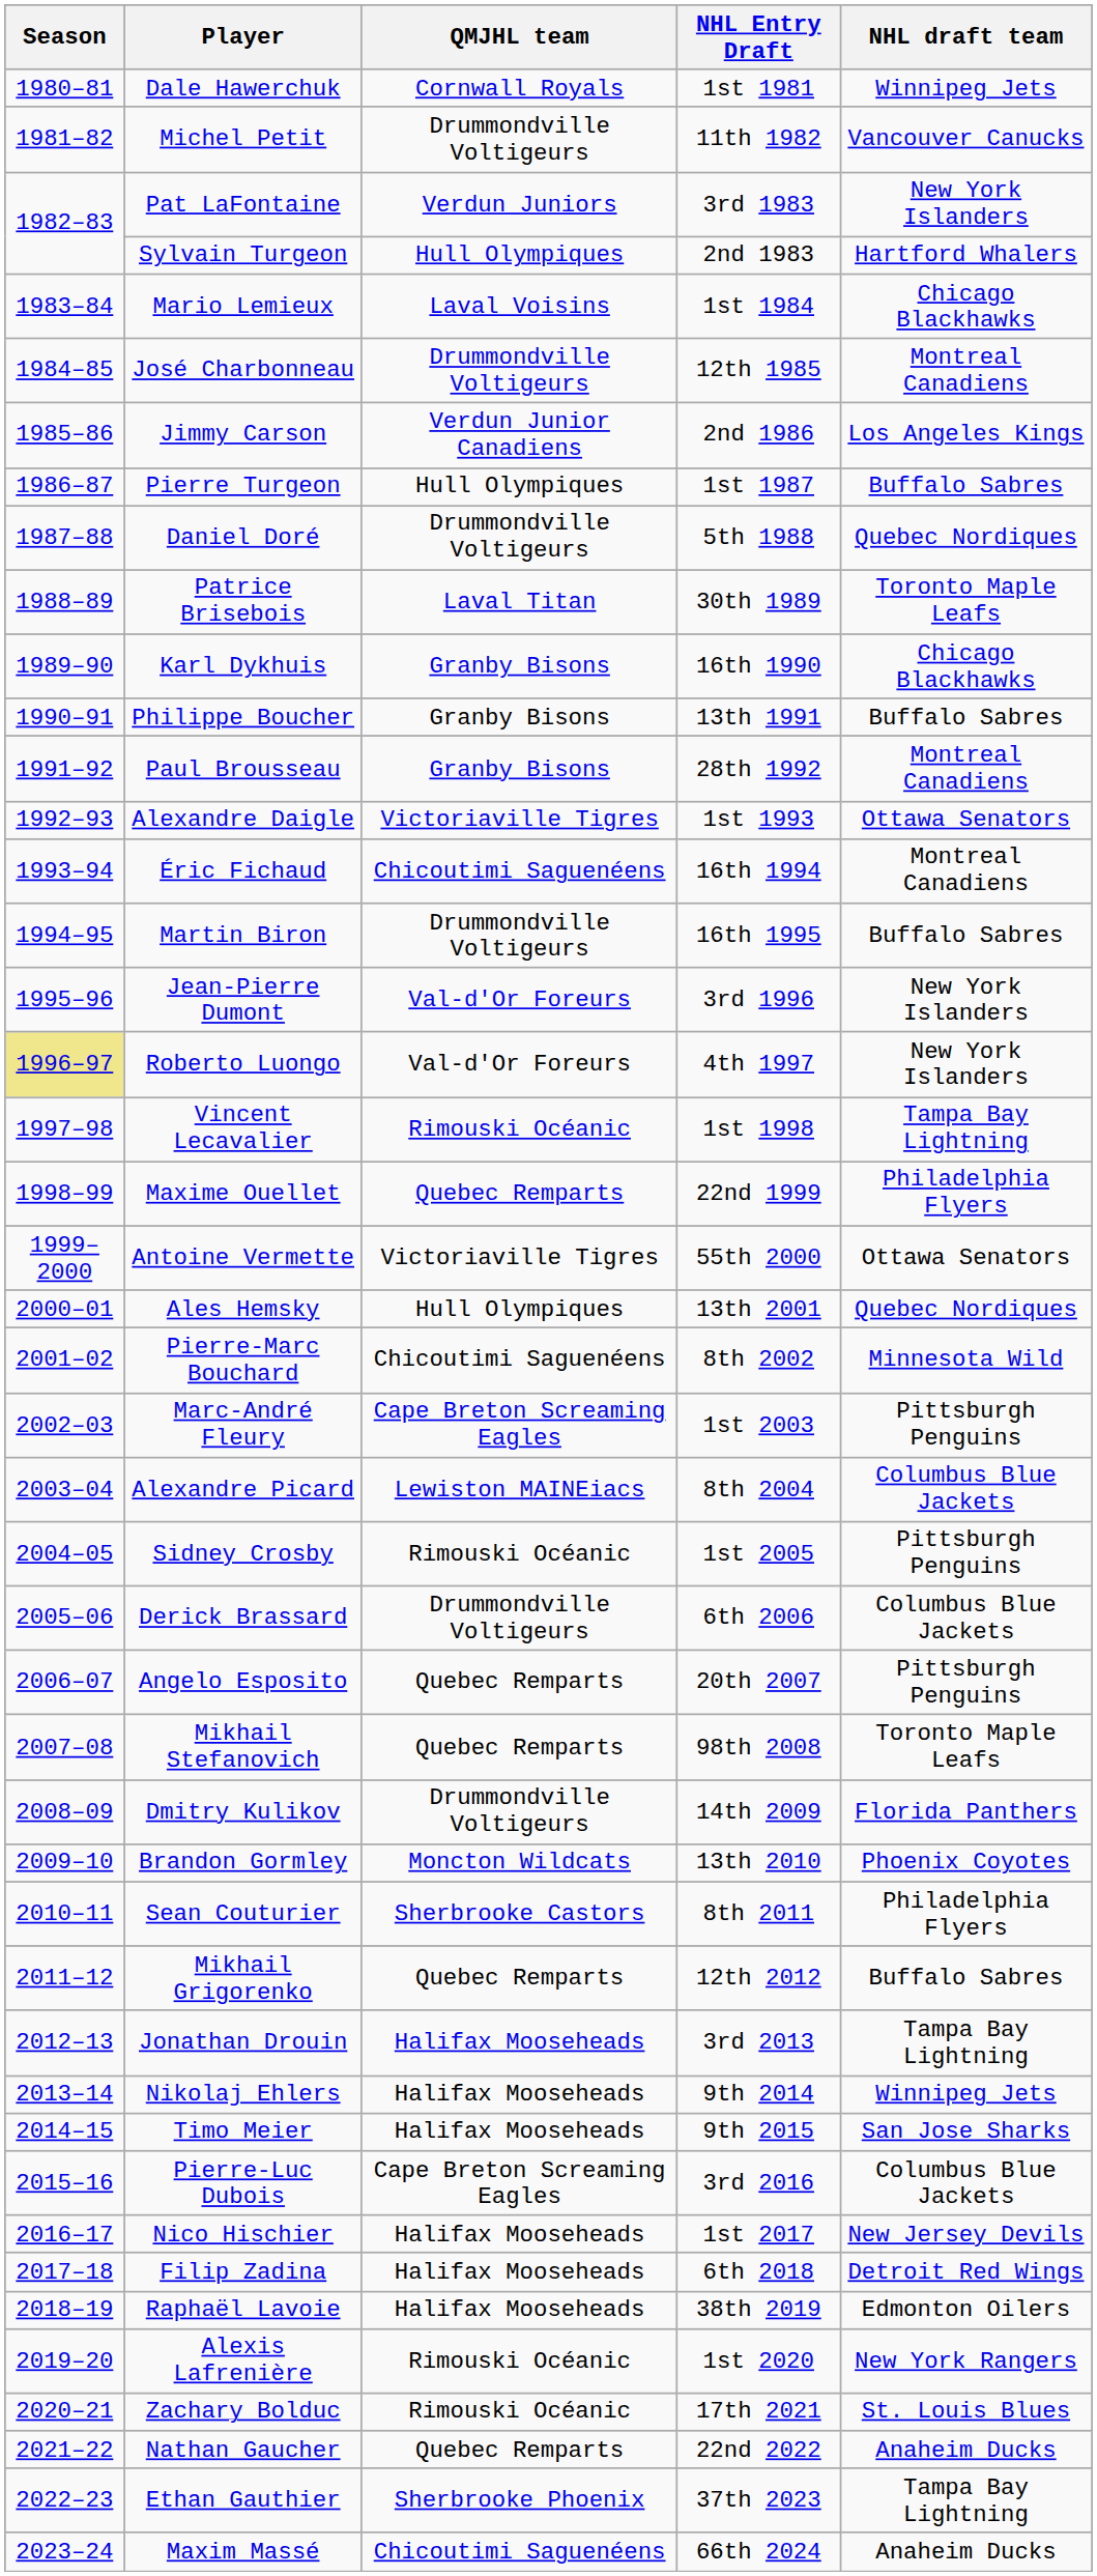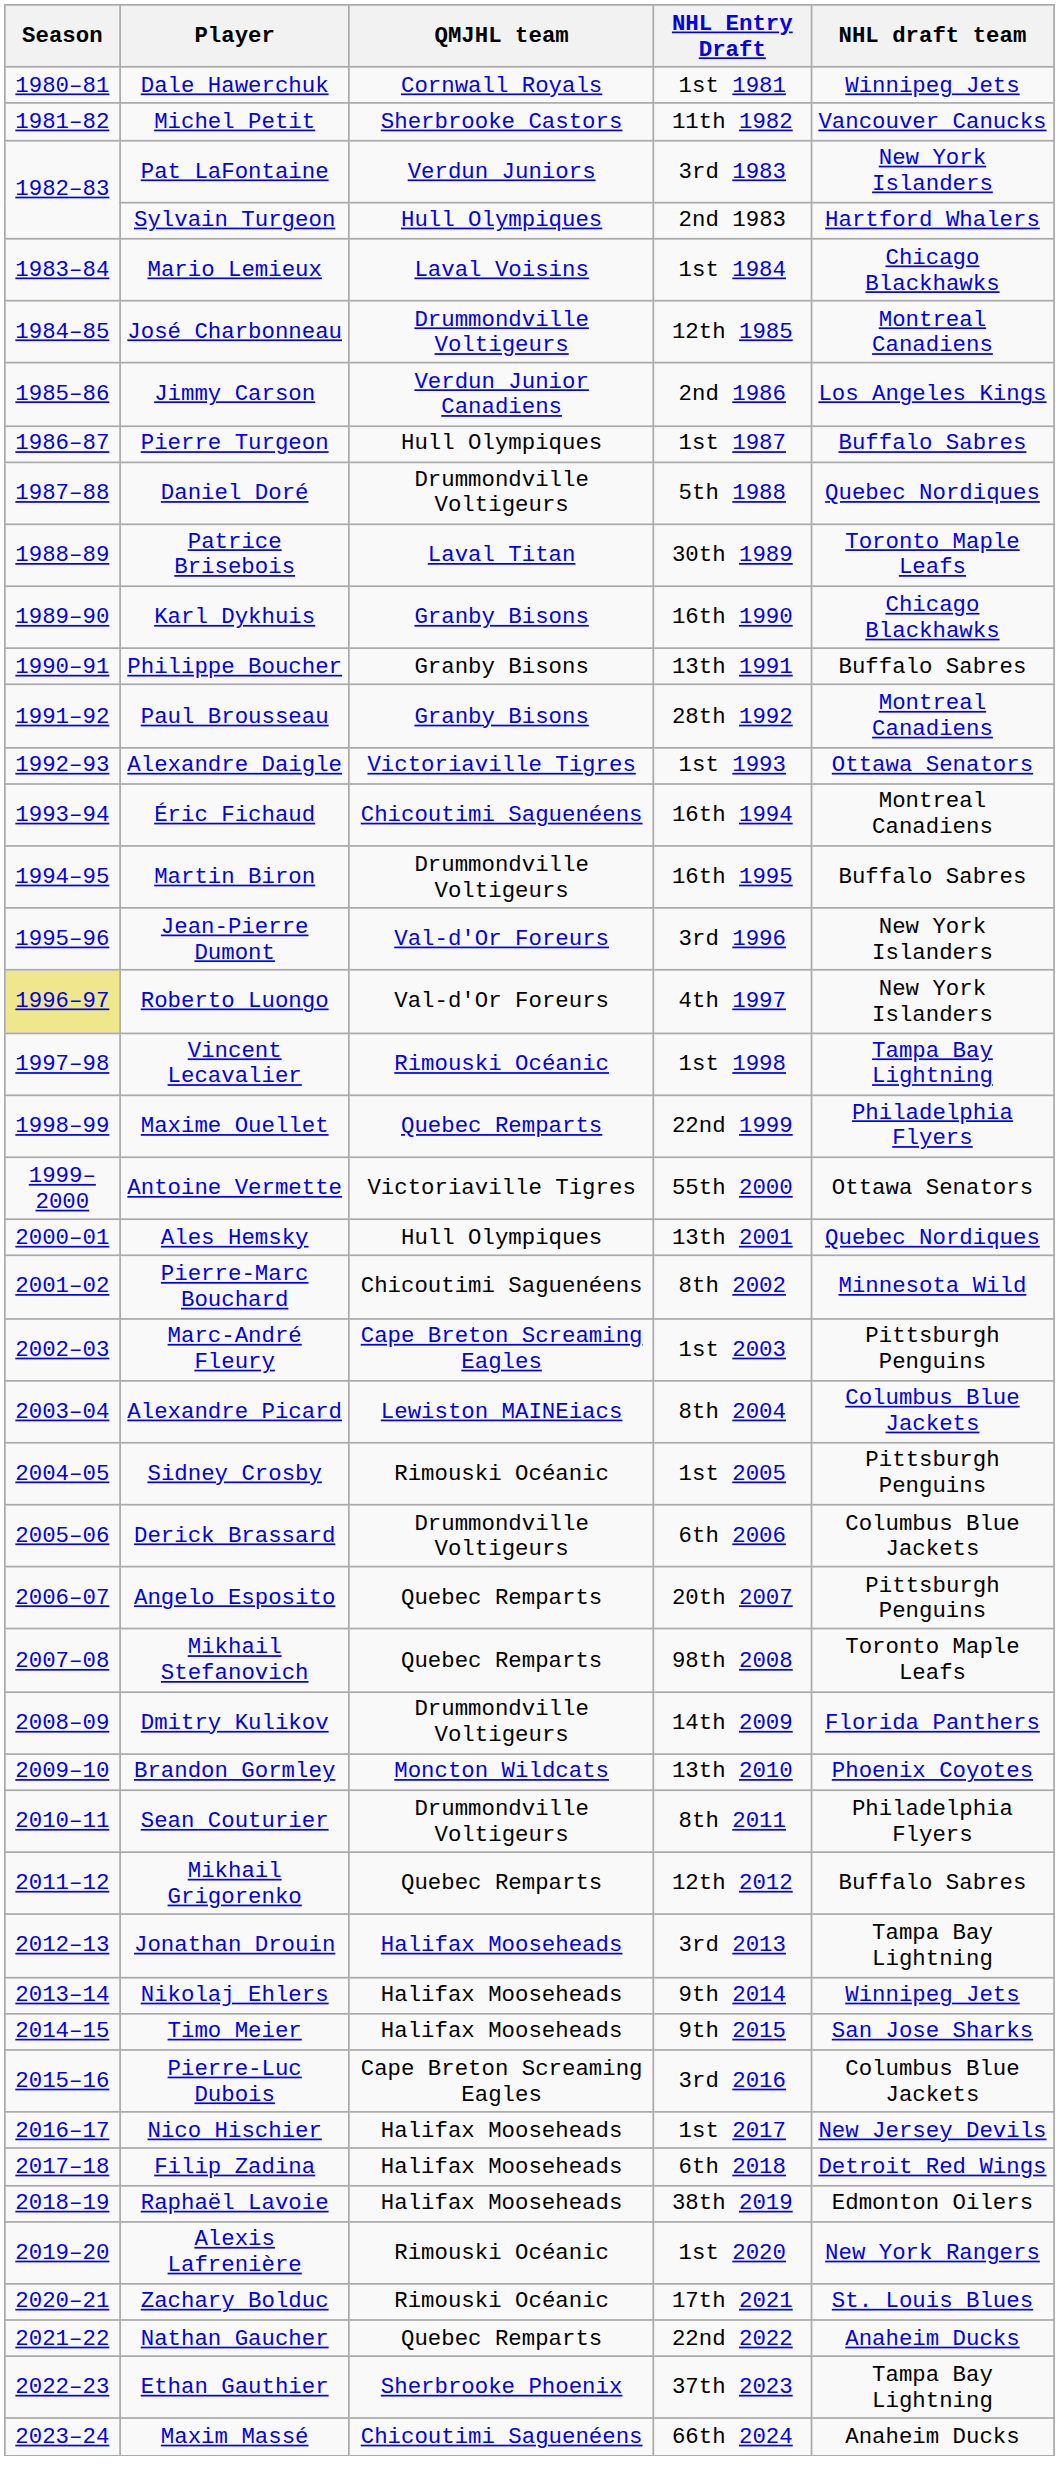Michel Petit | QMJHL team: Drummondville Voltigeurs -> Sherbrooke Castors
Sean Couturier | QMJHL team: Sherbrooke Castors -> Drummondville Voltigeurs
